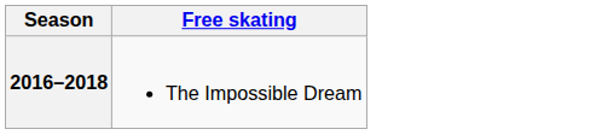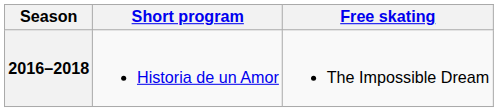+ column: Short program | Historia de un Amor
